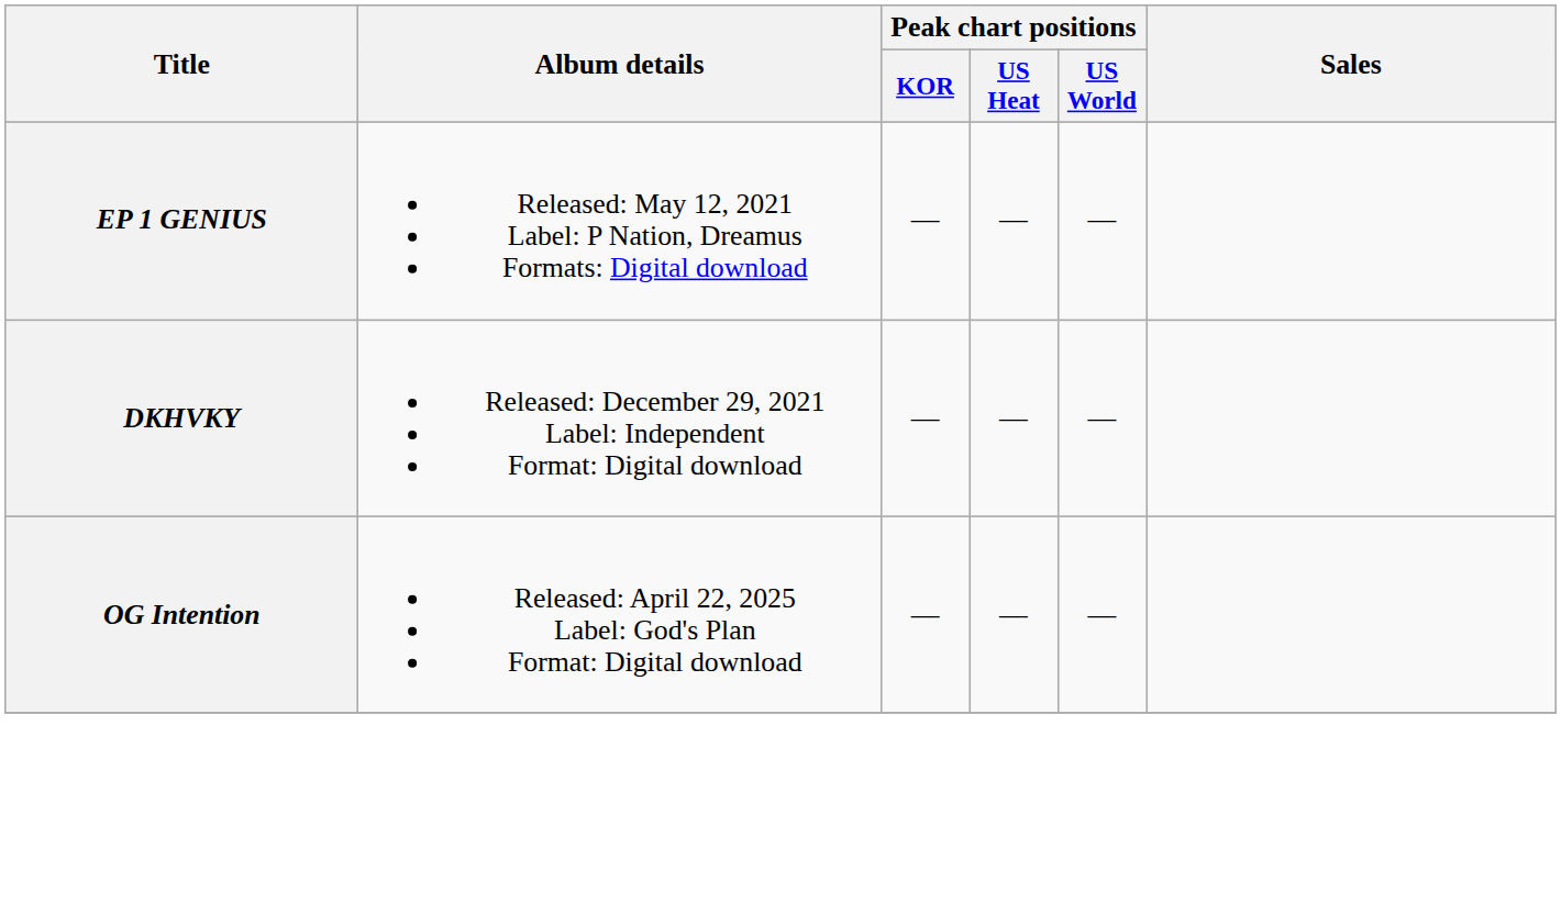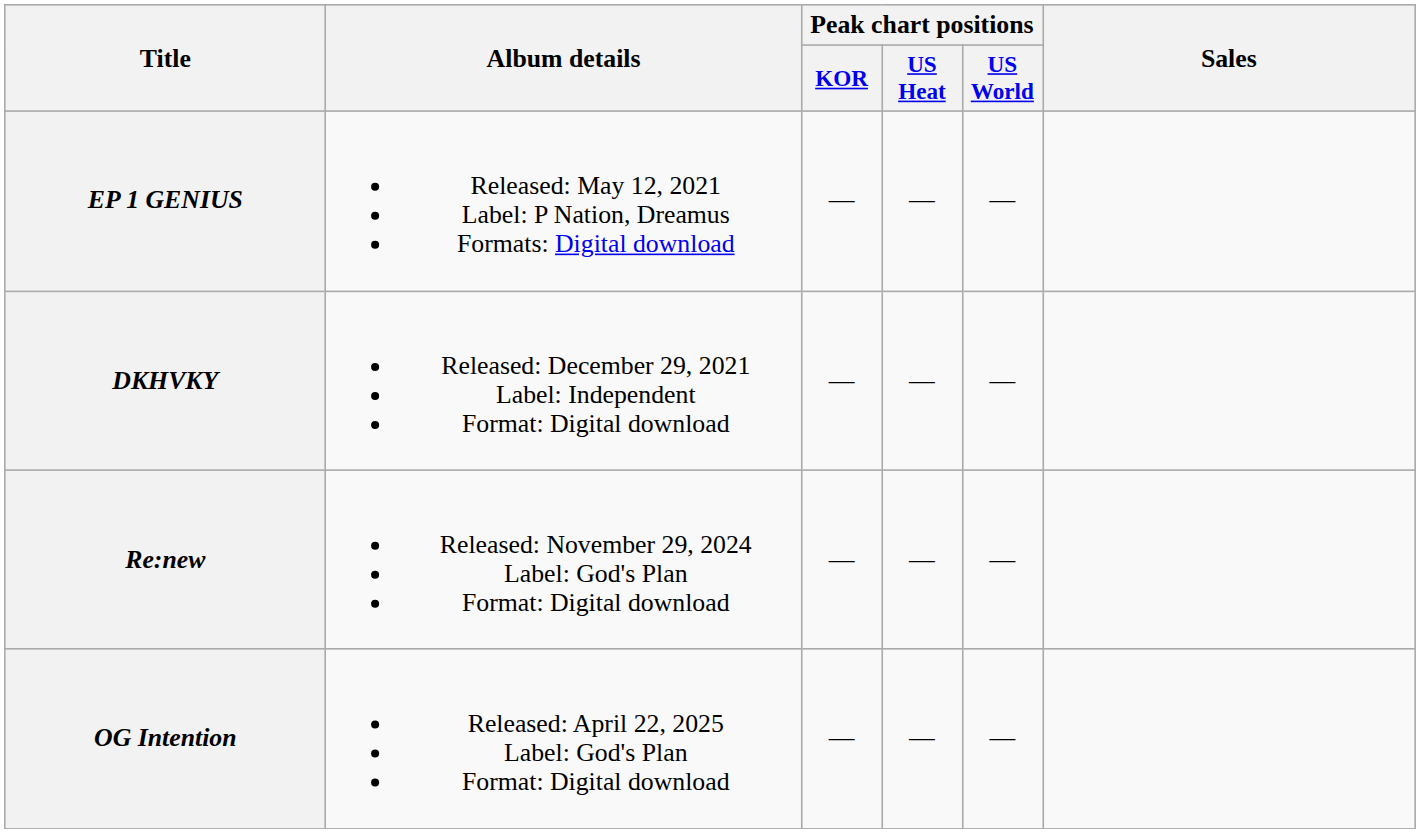+ row: Re:new | Released: November 29, 2024 Label: God's Plan Format: Digital download | — | — | —
